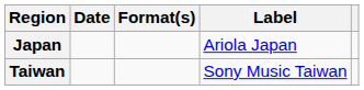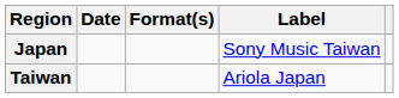Japan | Label: Ariola Japan -> Sony Music Taiwan
Taiwan | Label: Sony Music Taiwan -> Ariola Japan
